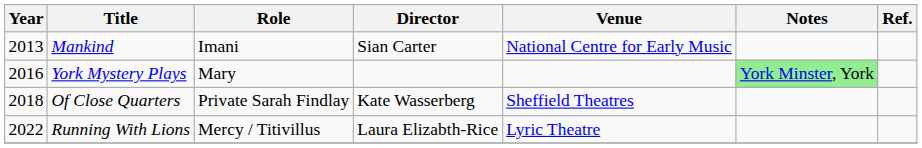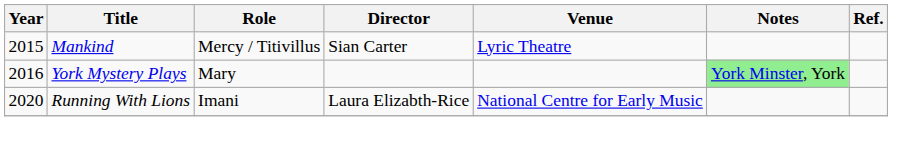Mankind | Year: 2013 -> 2015
Mankind | Role: Imani -> Mercy / Titivillus
Mankind | Venue: National Centre for Early Music -> Lyric Theatre
- row: 2018 | Of Close Quarters | Private Sarah Findlay | Kate Wasserberg | Sheffield Theatres
Running With Lions | Year: 2022 -> 2020
Running With Lions | Role: Mercy / Titivillus -> Imani
Running With Lions | Venue: Lyric Theatre -> National Centre for Early Music
